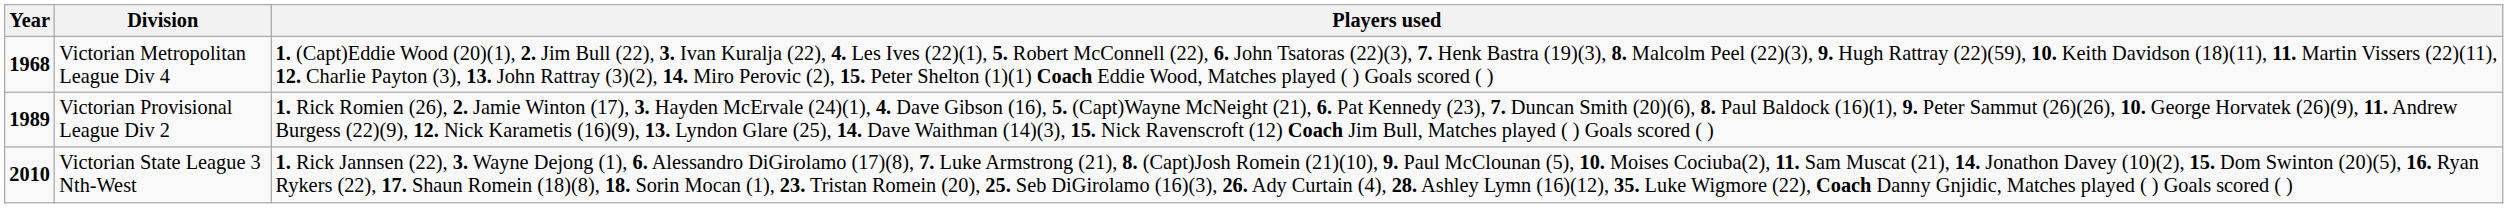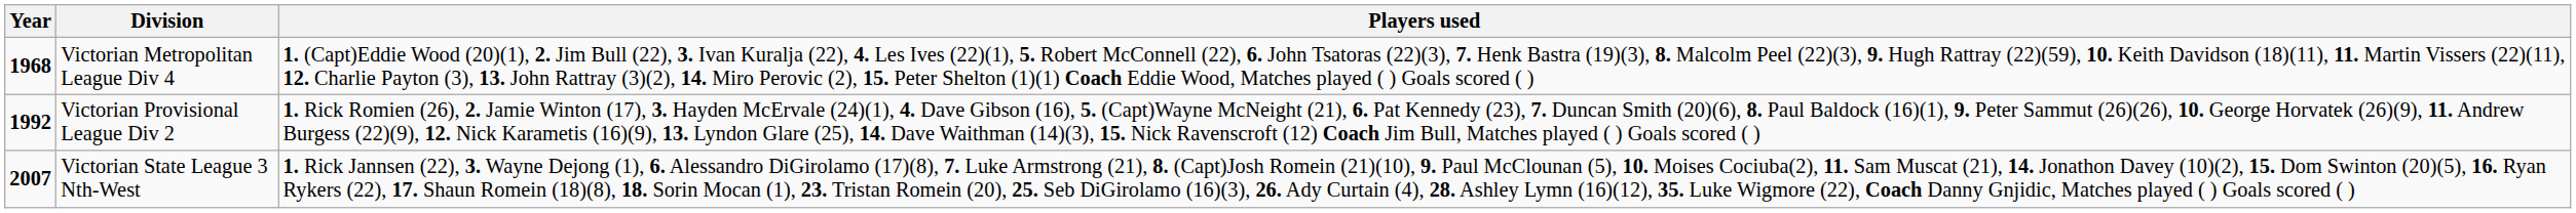Victorian Provisional League Div 2 | Year: 1989 -> 1992
Victorian State League 3 Nth-West | Year: 2010 -> 2007
